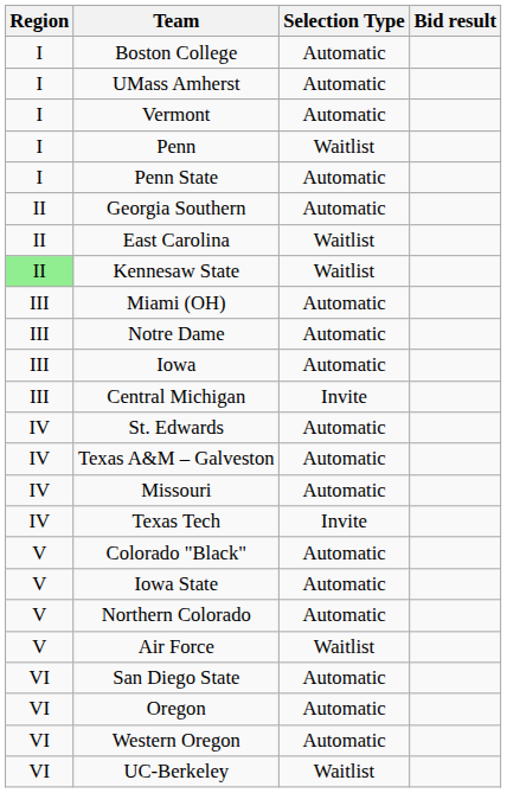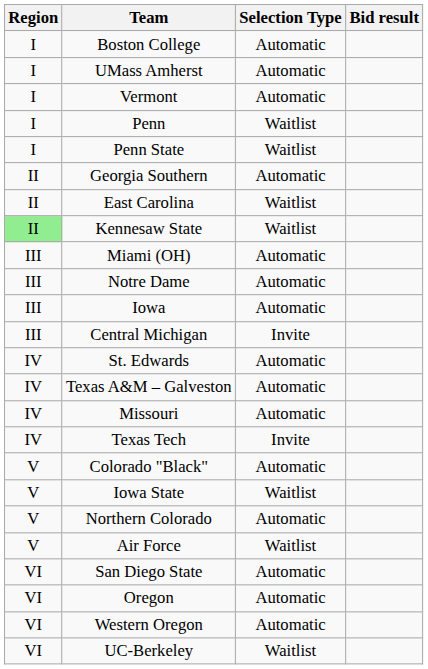Penn State | Selection Type: Automatic -> Waitlist
Iowa State | Selection Type: Automatic -> Waitlist
